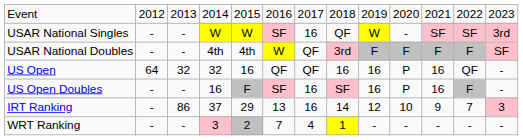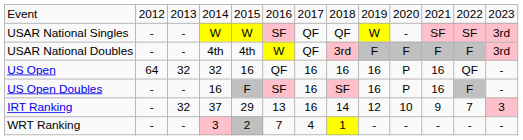USAR National Singles | column 7: 16 -> QF
USAR National Doubles | column 13: SF -> 3rd
US Open | column 7: QF -> 16
IRT Ranking | column 3: 86 -> 32
